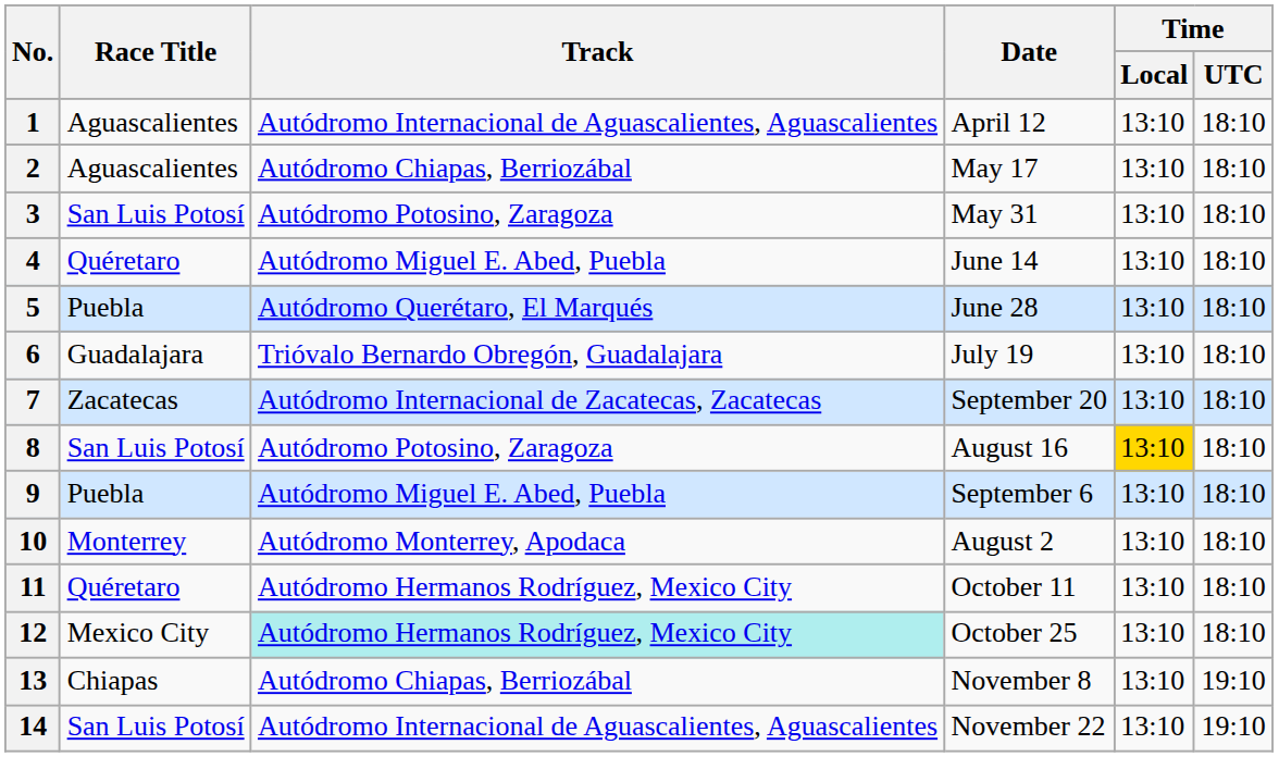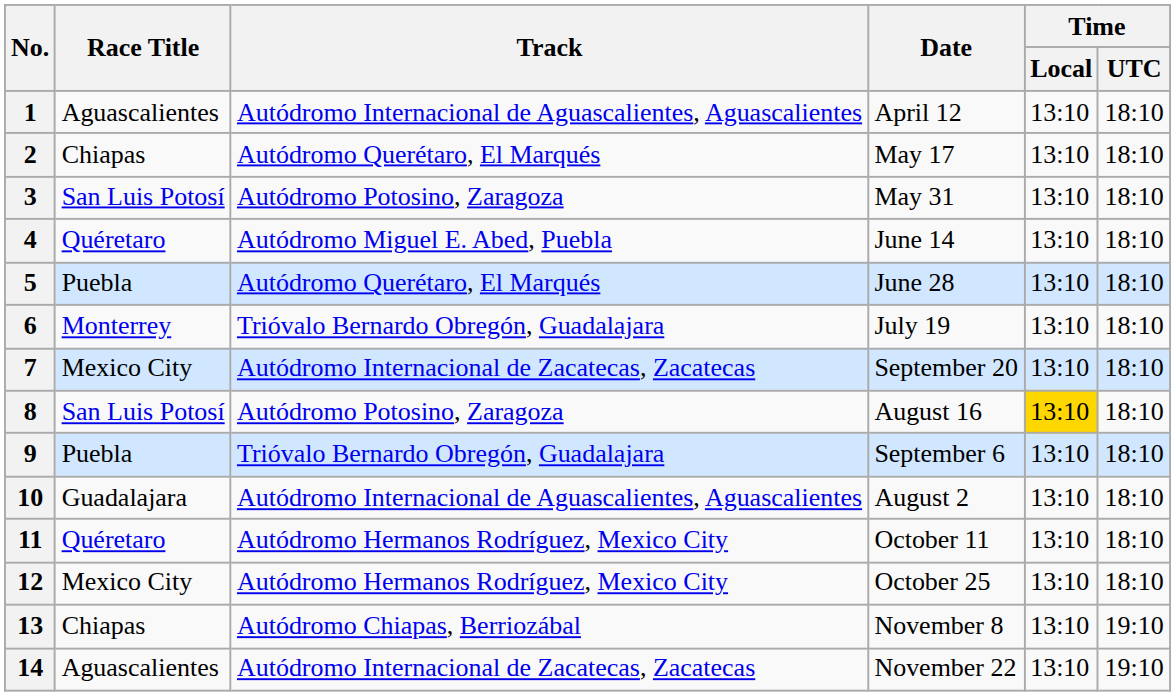2 | Race Title: Aguascalientes -> Chiapas
2 | Track: Autódromo Chiapas, Berriozábal -> Autódromo Querétaro, El Marqués
6 | Race Title: Guadalajara -> Monterrey
7 | Race Title: Zacatecas -> Mexico City
9 | Track: Autódromo Miguel E. Abed, Puebla -> Trióvalo Bernardo Obregón, Guadalajara
10 | Race Title: Monterrey -> Guadalajara
10 | Track: Autódromo Monterrey, Apodaca -> Autódromo Internacional de Aguascalientes, Aguascalientes
12 | Track: paleturquoise background -> no background
14 | Race Title: San Luis Potosí -> Aguascalientes
14 | Track: Autódromo Internacional de Aguascalientes, Aguascalientes -> Autódromo Internacional de Zacatecas, Zacatecas
